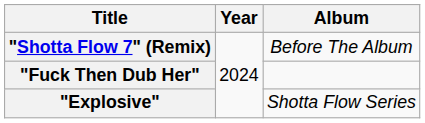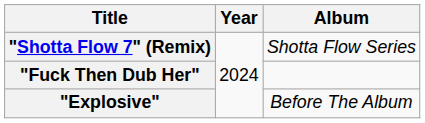"Shotta Flow 7" (Remix) | Album: Before The Album -> Shotta Flow Series
"Explosive" | Album: Shotta Flow Series -> Before The Album
